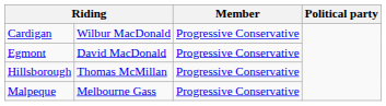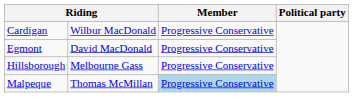Hillsborough | column 2: Thomas McMillan -> Melbourne Gass
Malpeque | column 2: Melbourne Gass -> Thomas McMillan
Malpeque | Member: no background -> lightblue background
